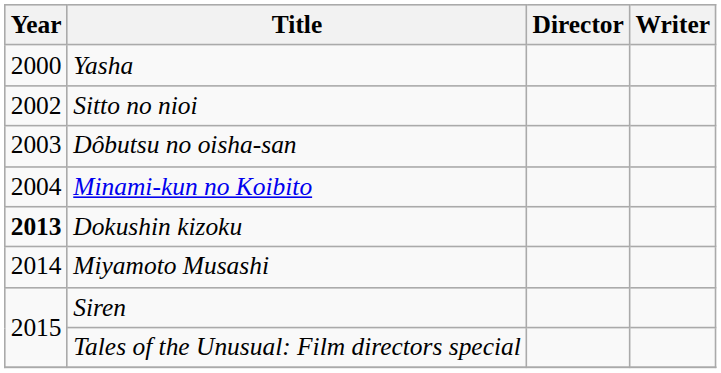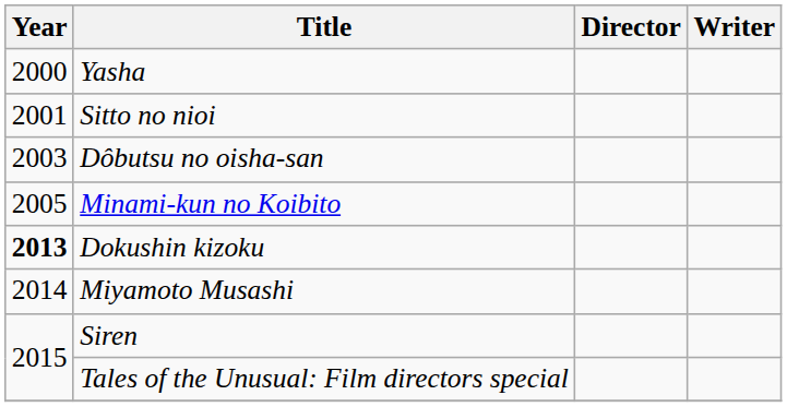Sitto no nioi | Year: 2002 -> 2001
Minami-kun no Koibito | Year: 2004 -> 2005
